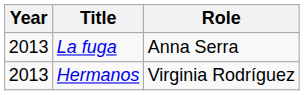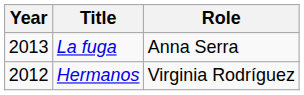Hermanos | Year: 2013 -> 2012
